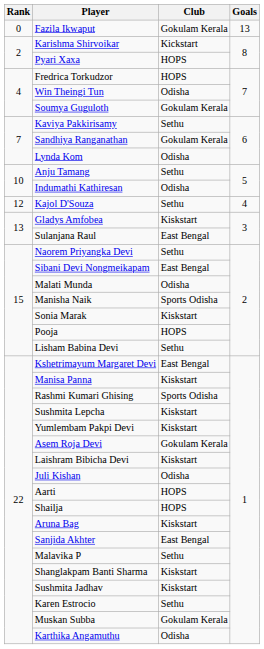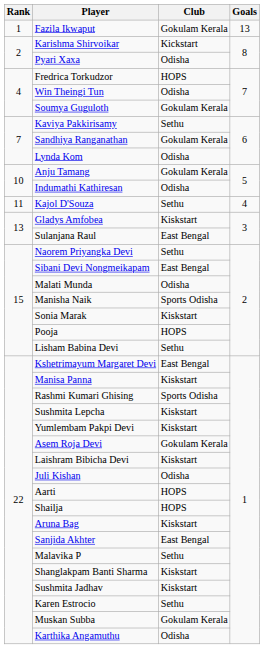Fazila Ikwaput | Rank: 0 -> 1
Pyari Xaxa | Club: HOPS -> Odisha
Anju Tamang | Club: Sethu -> Gokulam Kerala
Kajol D'Souza | Rank: 12 -> 11
